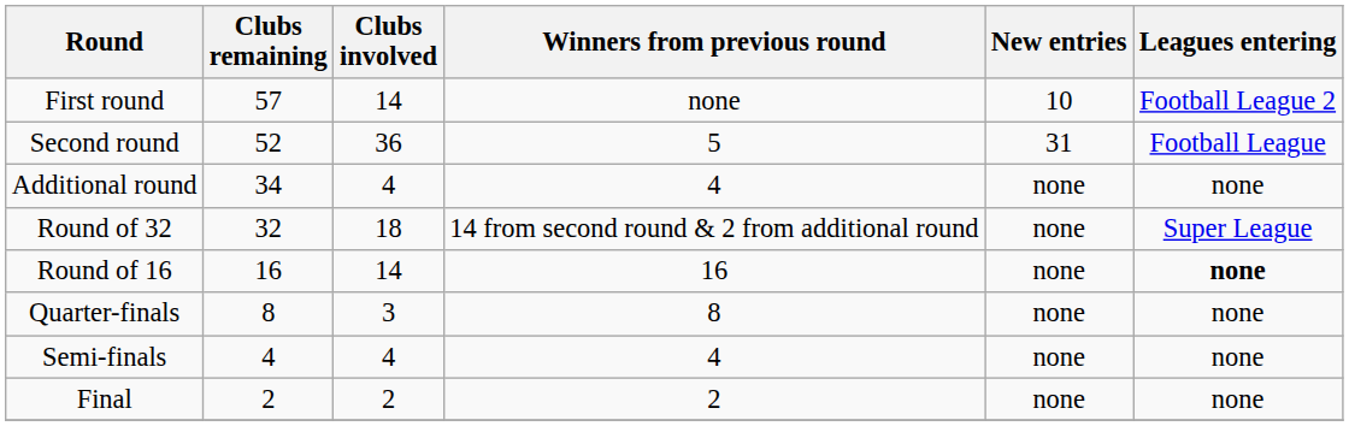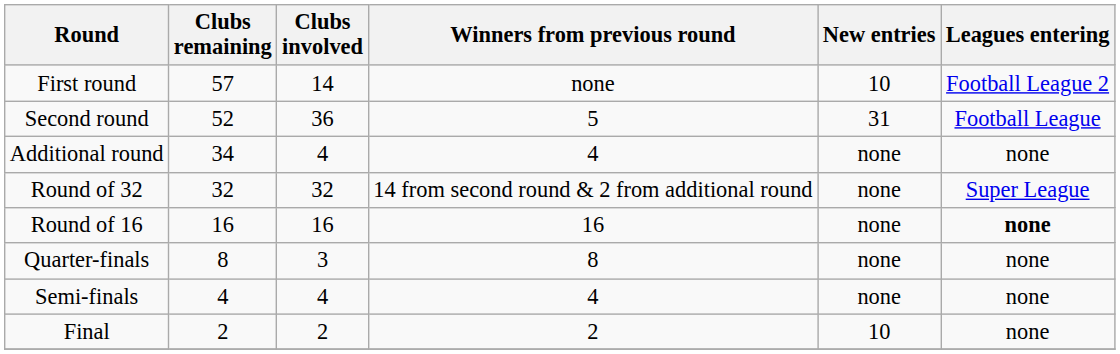Round of 32 | Clubs involved: 18 -> 32
Round of 16 | Clubs involved: 14 -> 16
Final | New entries: none -> 10
